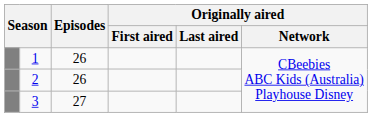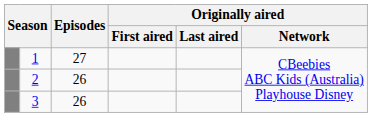1 | Episodes: 26 -> 27
3 | Episodes: 27 -> 26
